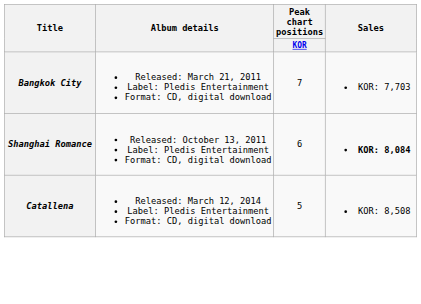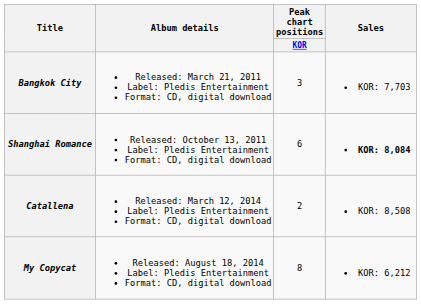Bangkok City | Peak chart positions / KOR: 7 -> 3
Catallena | Peak chart positions / KOR: 5 -> 2
+ row: My Copycat | Released: August 18, 2014 Label: Pledis Entertainment Format: CD, digital download | 8 | KOR: 6,212
